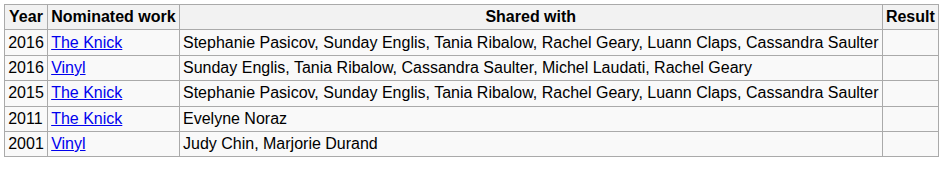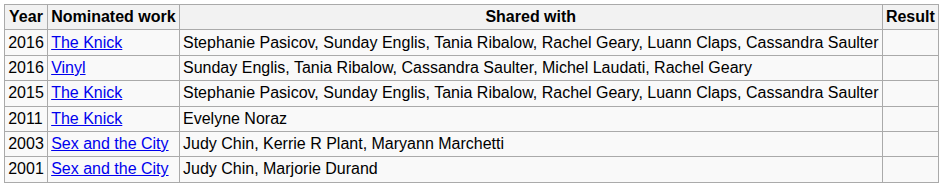+ row: 2003 | Sex and the City | Judy Chin, Kerrie R Plant, Maryann Marchetti
2001 | Nominated work: Vinyl -> Sex and the City
